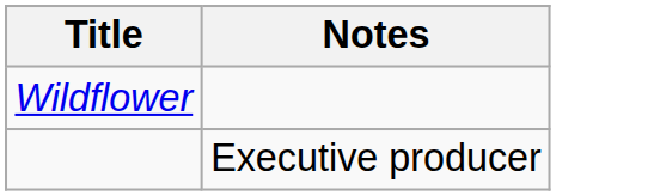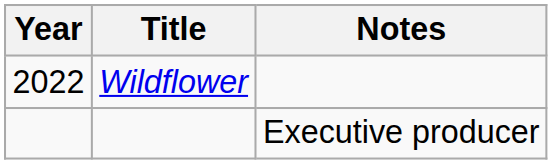+ column: Year | 2022
